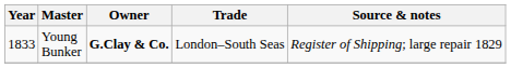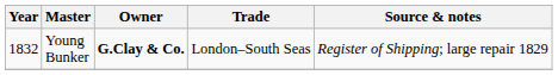Young Bunker | Year: 1833 -> 1832
